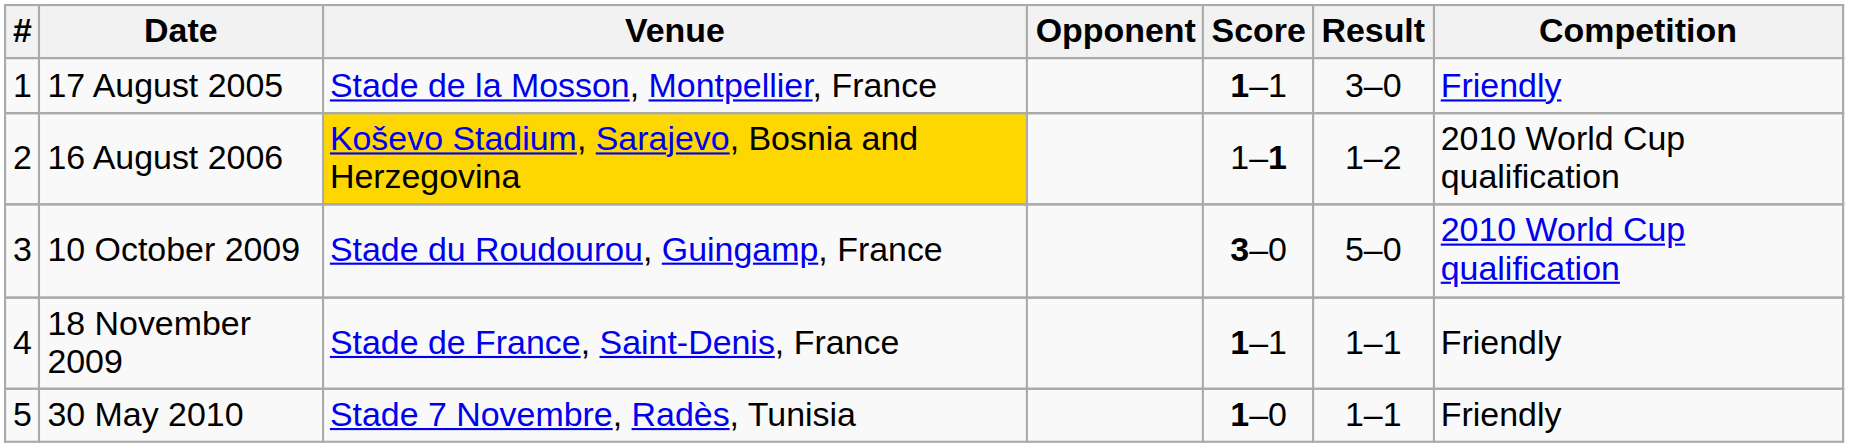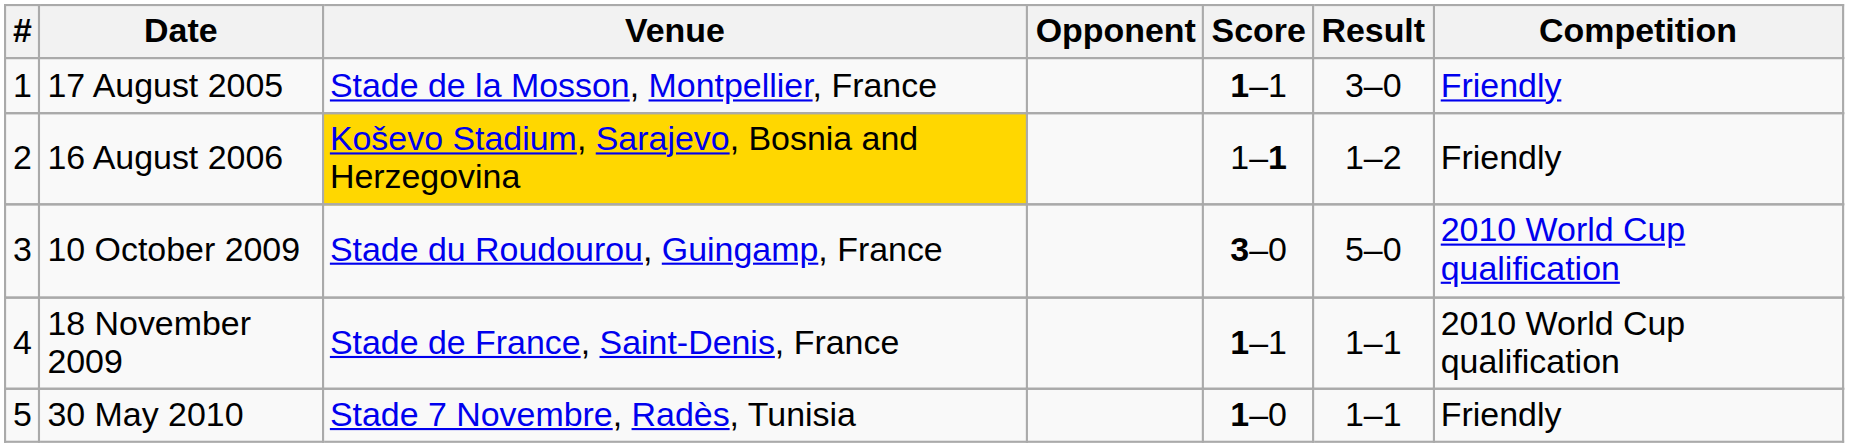16 August 2006 | Competition: 2010 World Cup qualification -> Friendly
18 November 2009 | Competition: Friendly -> 2010 World Cup qualification
